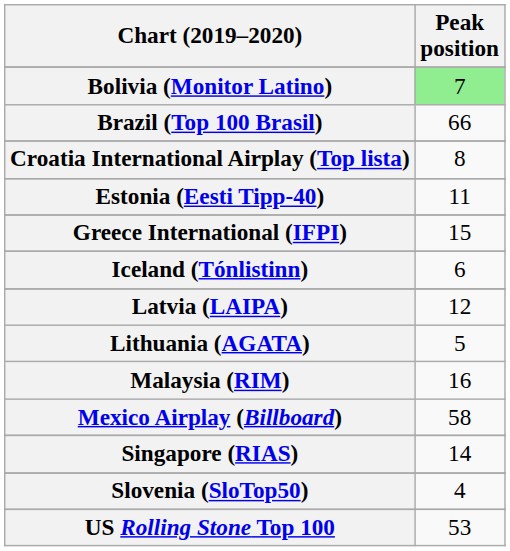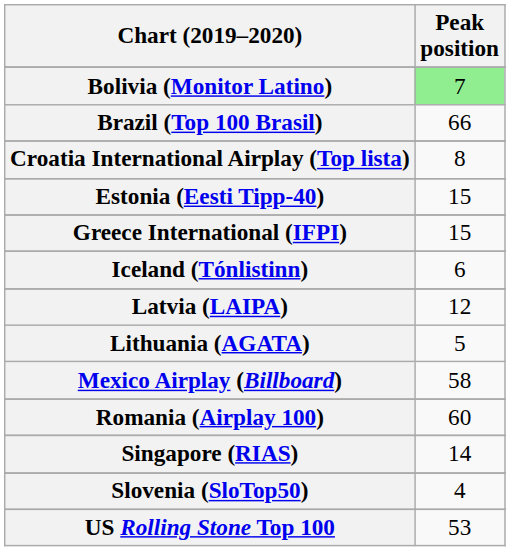Estonia (Eesti Tipp-40) | Peak position: 11 -> 15
- row: Malaysia (RIM) | 16
+ row: Romania (Airplay 100) | 60
